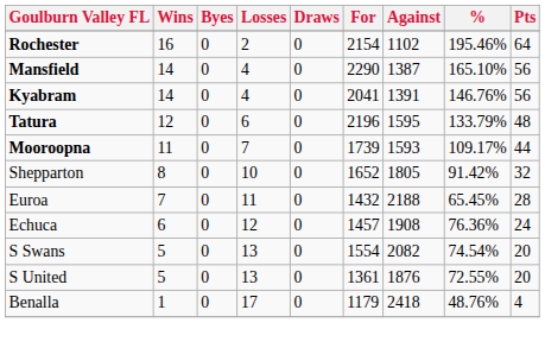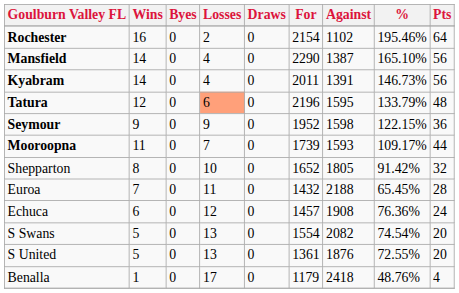Kyabram | For: 2041 -> 2011
Kyabram | %: 146.76% -> 146.73%
Tatura | Losses: no background -> lightsalmon background
+ row: Seymour | 9 | 0 | 9 | 0 | 1952 | 1598 | 122.15% | 36
